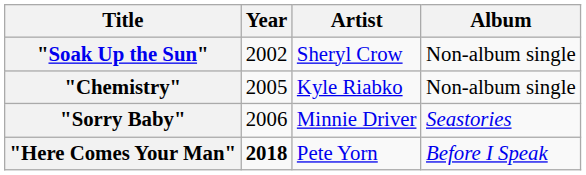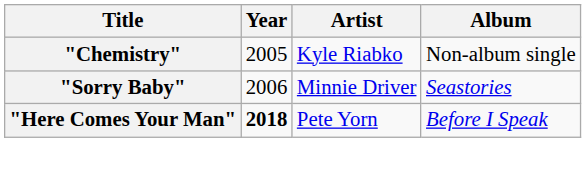- row: "Soak Up the Sun" | 2002 | Sheryl Crow | Non-album single
